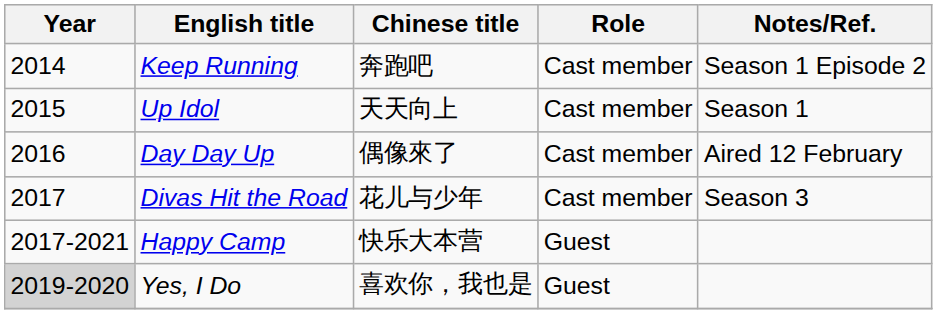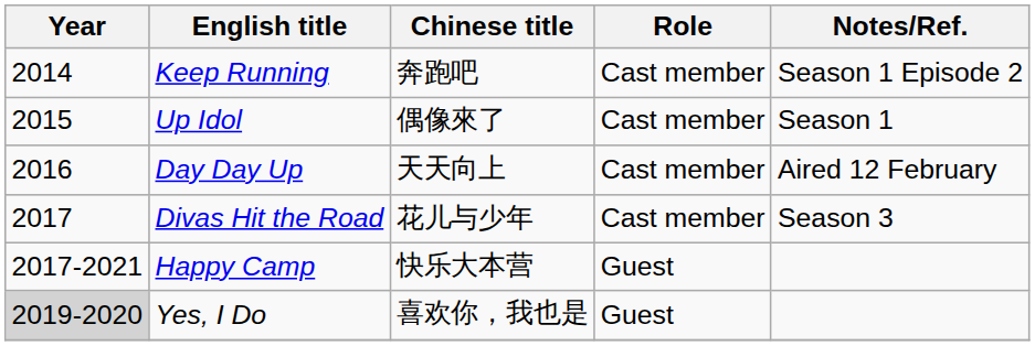Up Idol | Chinese title: 天天向上 -> 偶像來了
Day Day Up | Chinese title: 偶像來了 -> 天天向上
